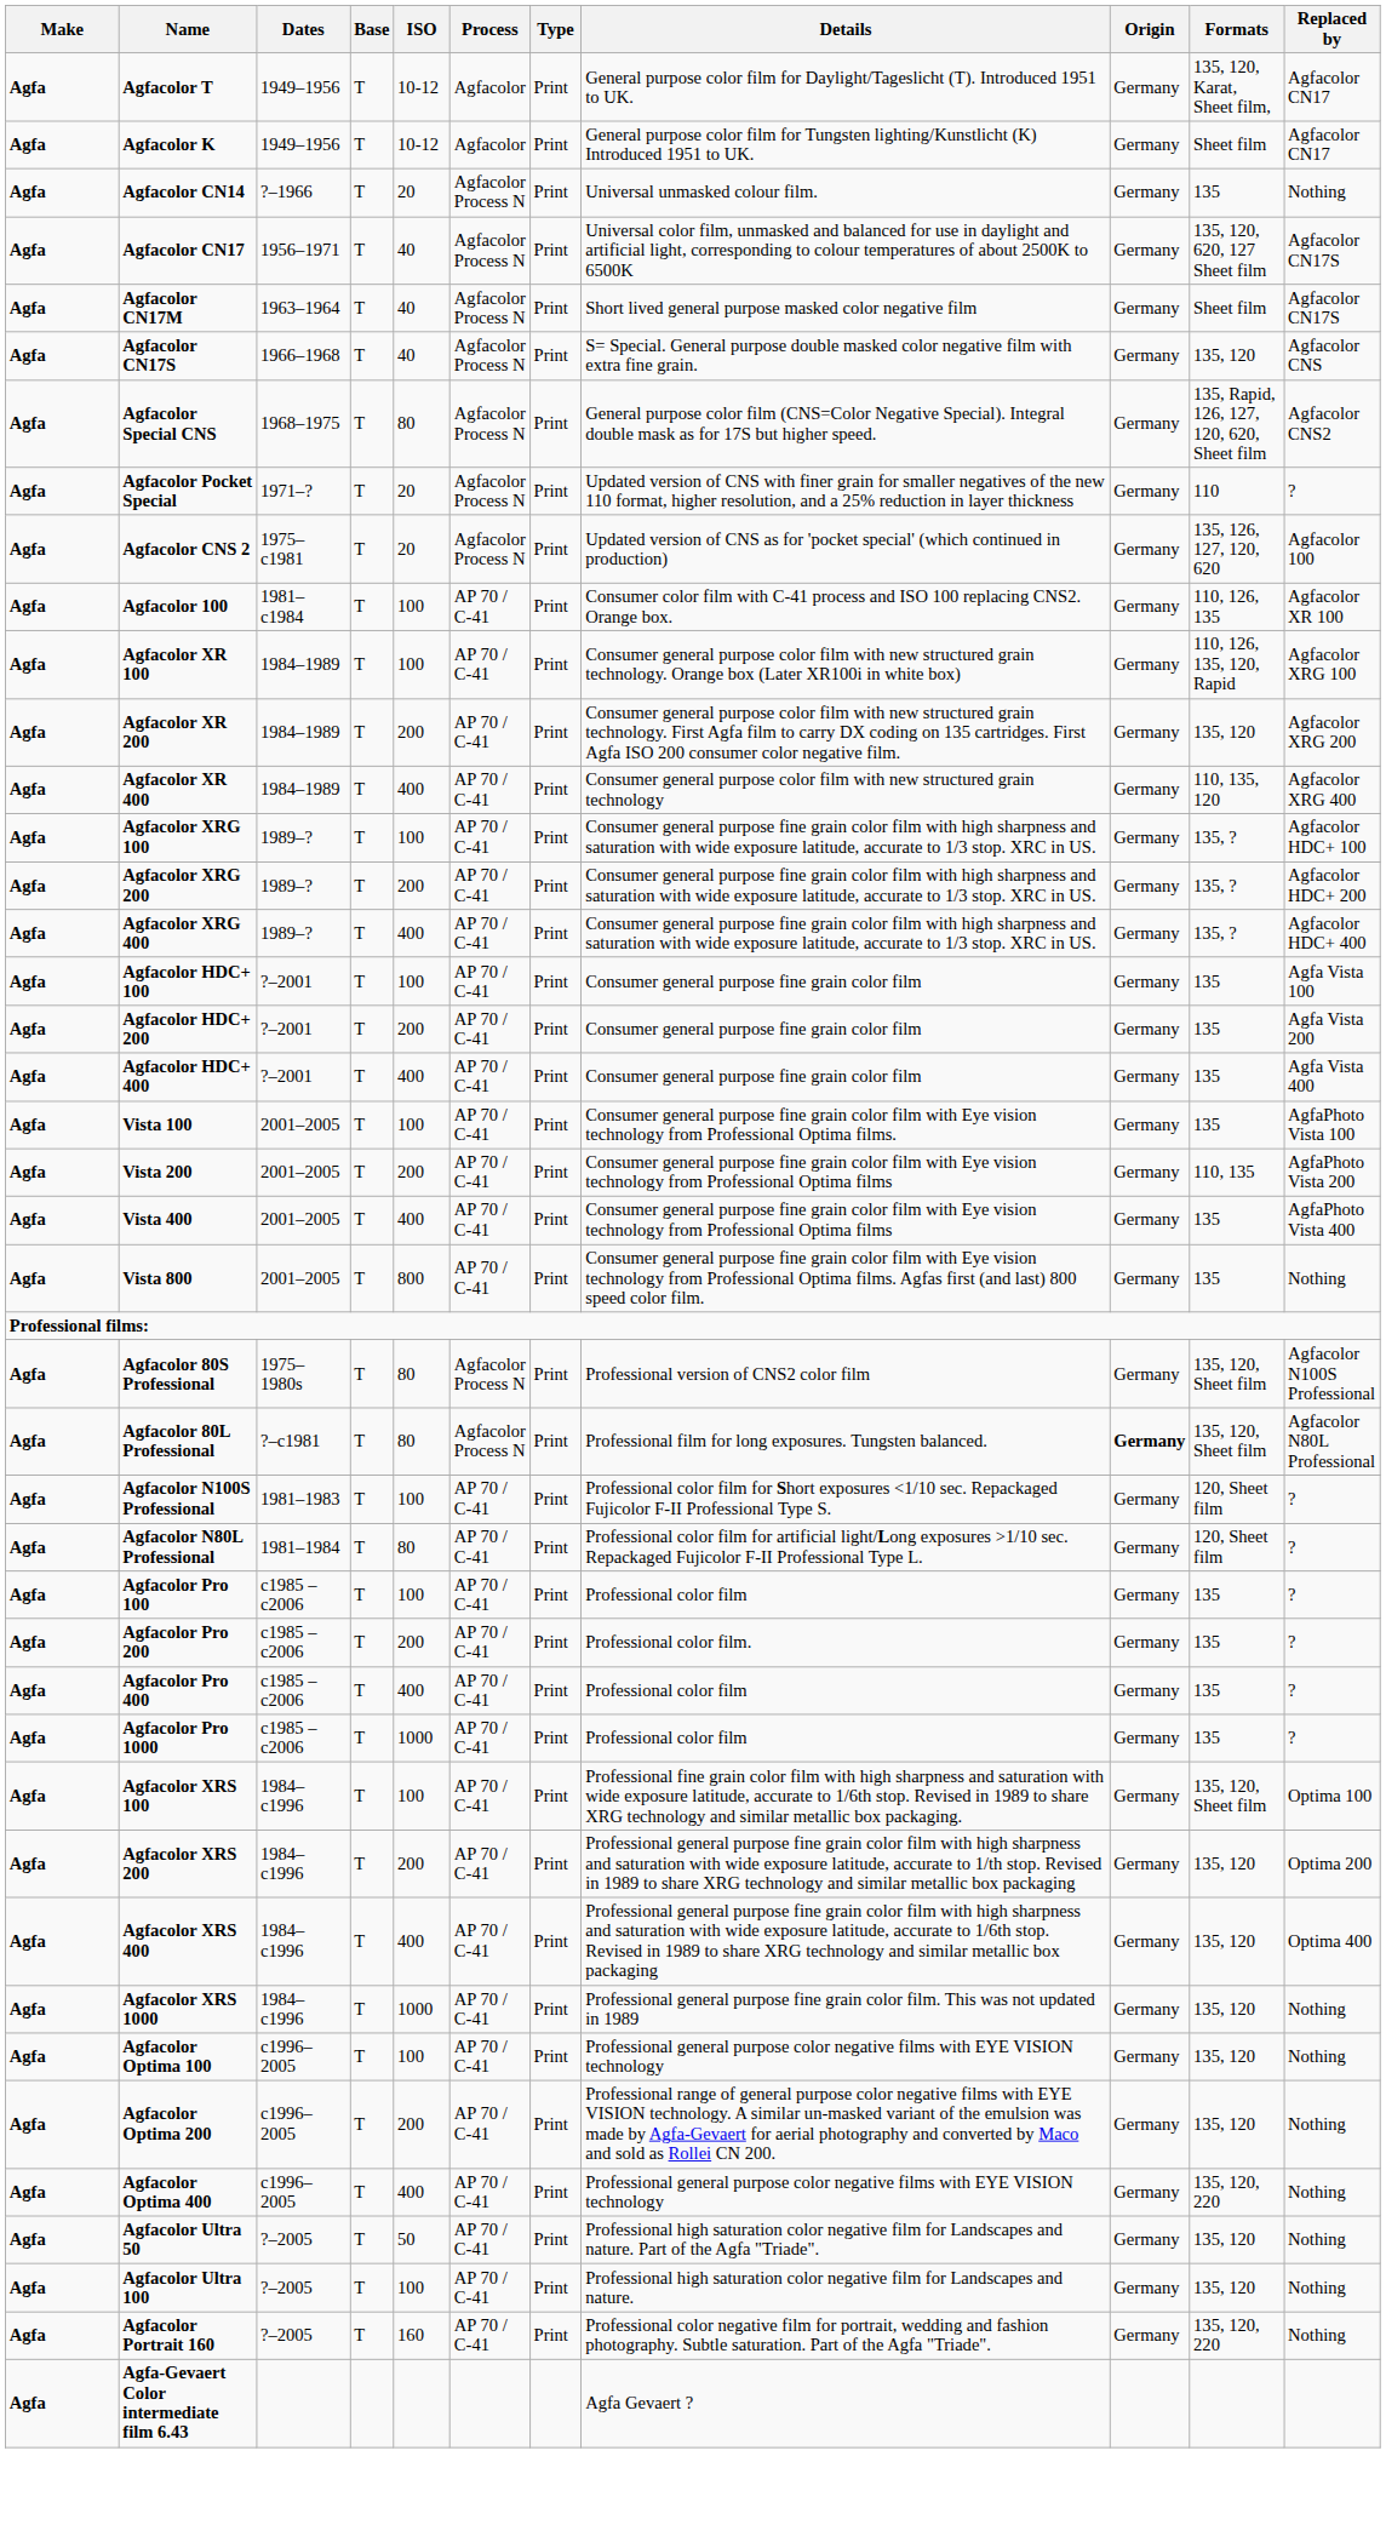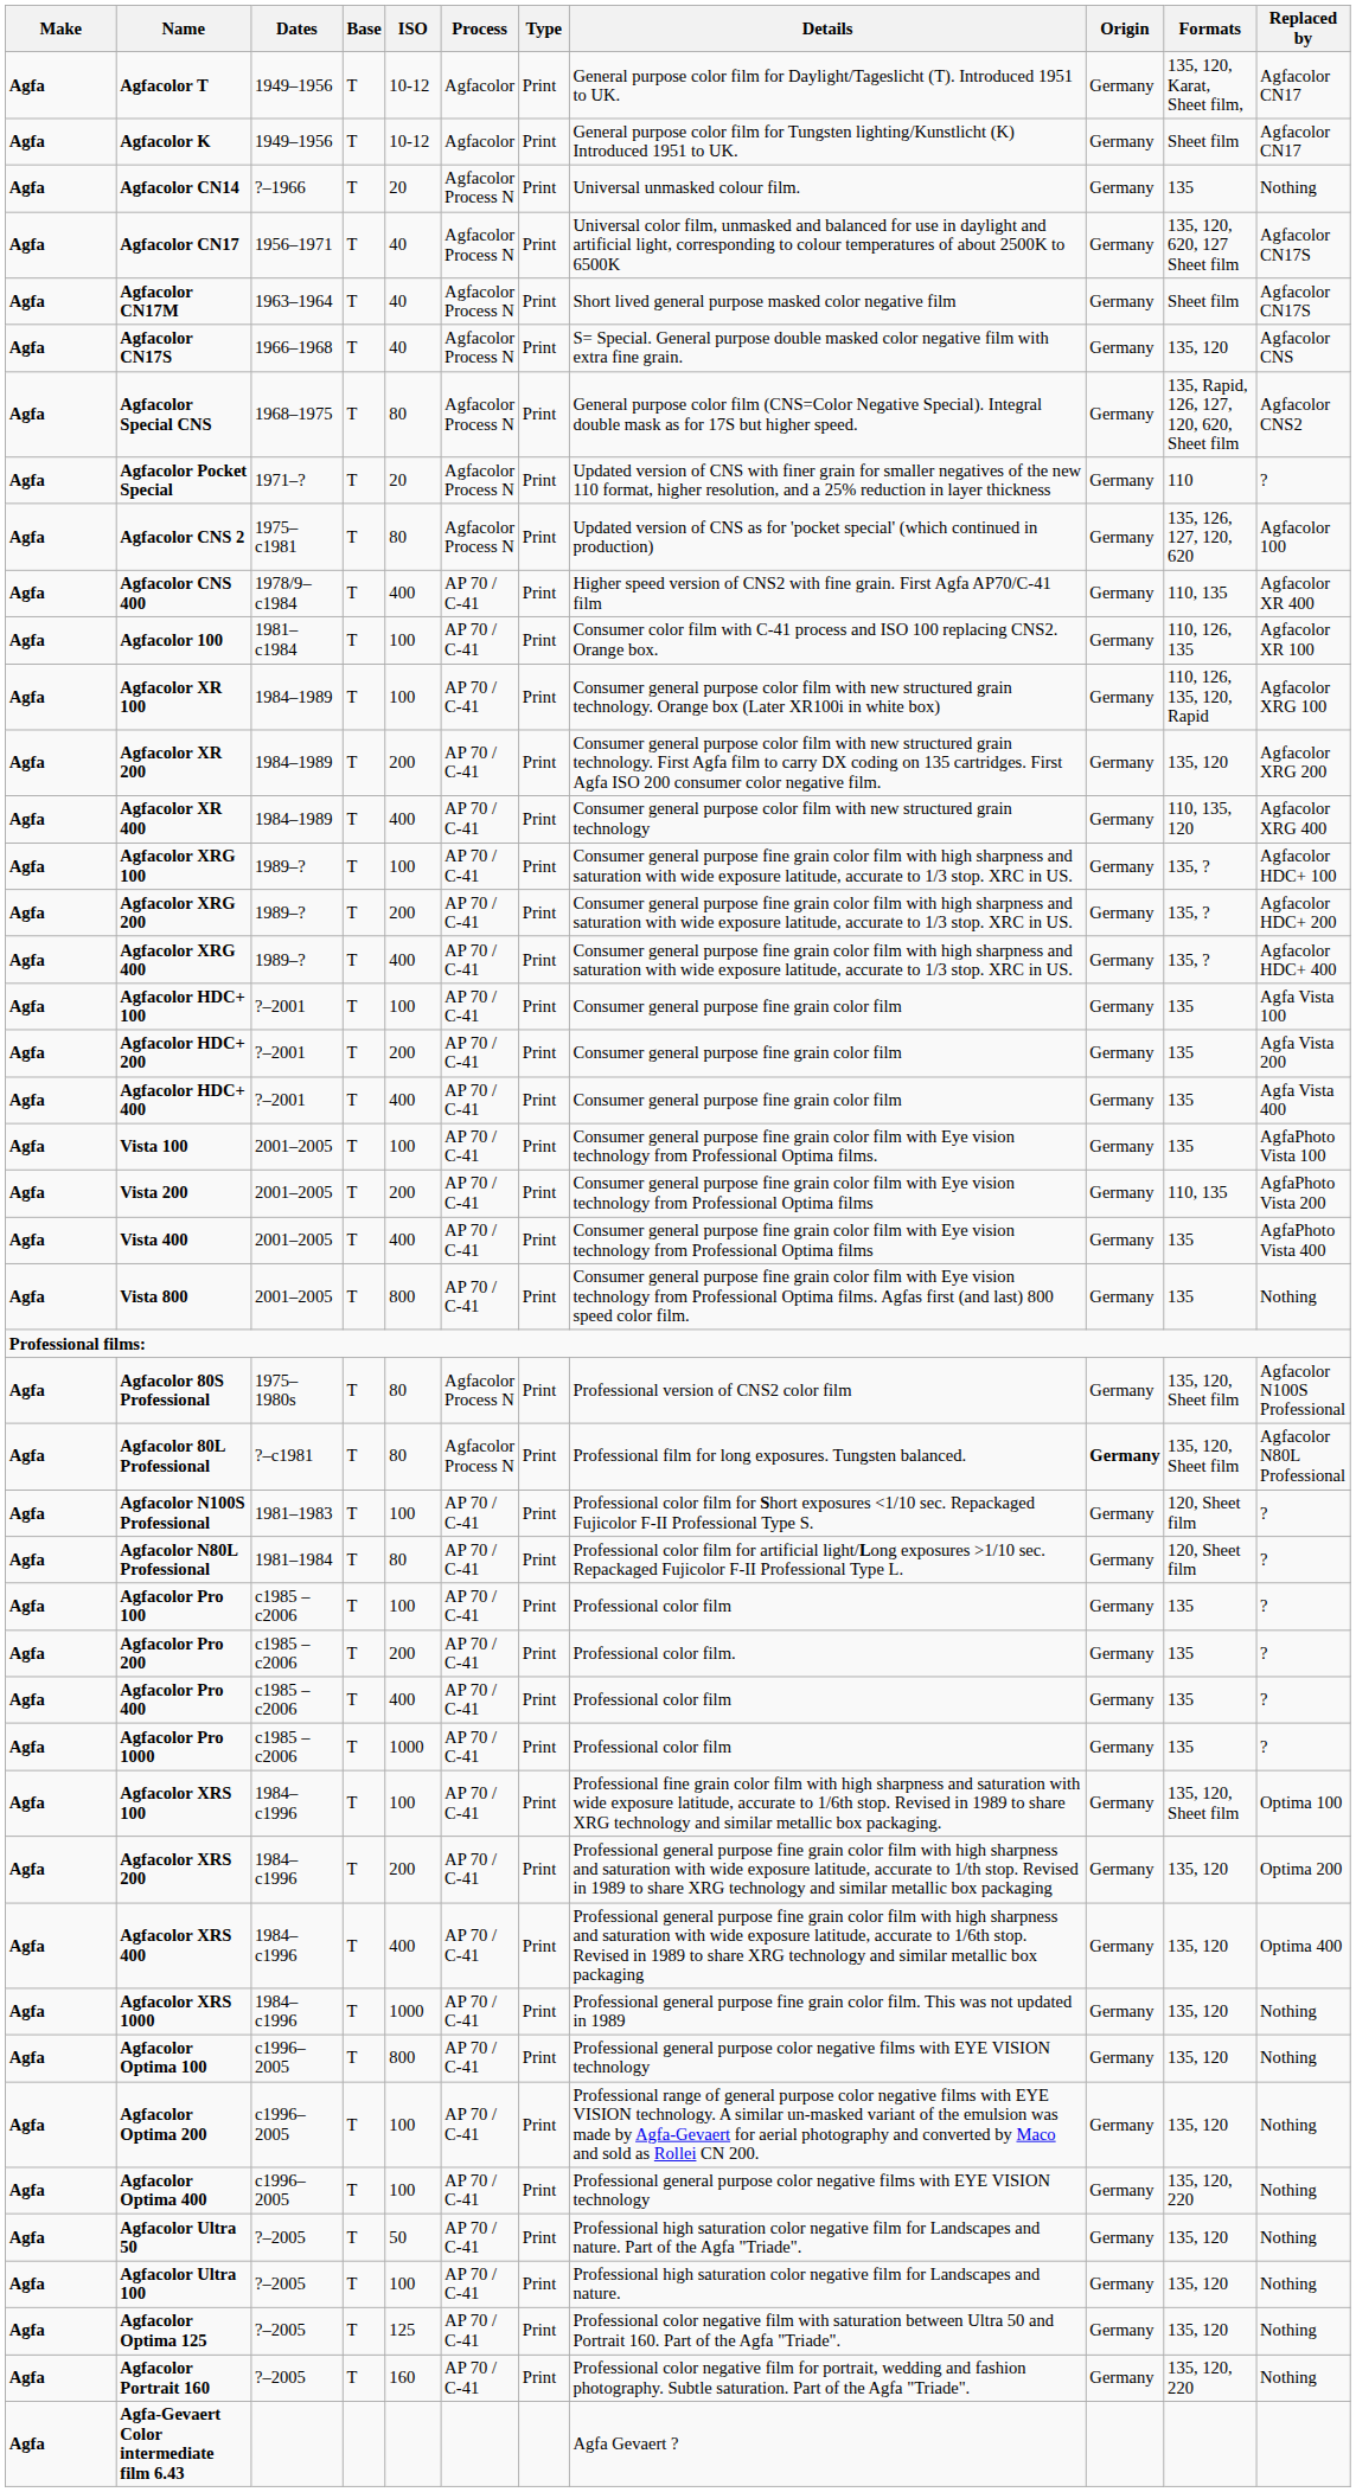Agfacolor CNS 2 | ISO: 20 -> 80
+ row: Agfa | Agfacolor CNS 400 | 1978/9–c1984 | T | 400 | AP 70 / C-41 | Print | Higher speed version of CNS2 with fine grain. First Agfa AP70/C-41 film | Germany | 110, 135 | Agfacolor XR 400
Agfacolor Optima 100 | ISO: 100 -> 800
Agfacolor Optima 200 | ISO: 200 -> 100
Agfacolor Optima 400 | ISO: 400 -> 100
+ row: Agfa | Agfacolor Optima 125 | ?–2005 | T | 125 | AP 70 / C-41 | Print | Professional color negative film with saturation between Ultra 50 and Portrait 160. Part of the Agfa "Triade". | Germany | 135, 120 | Nothing
